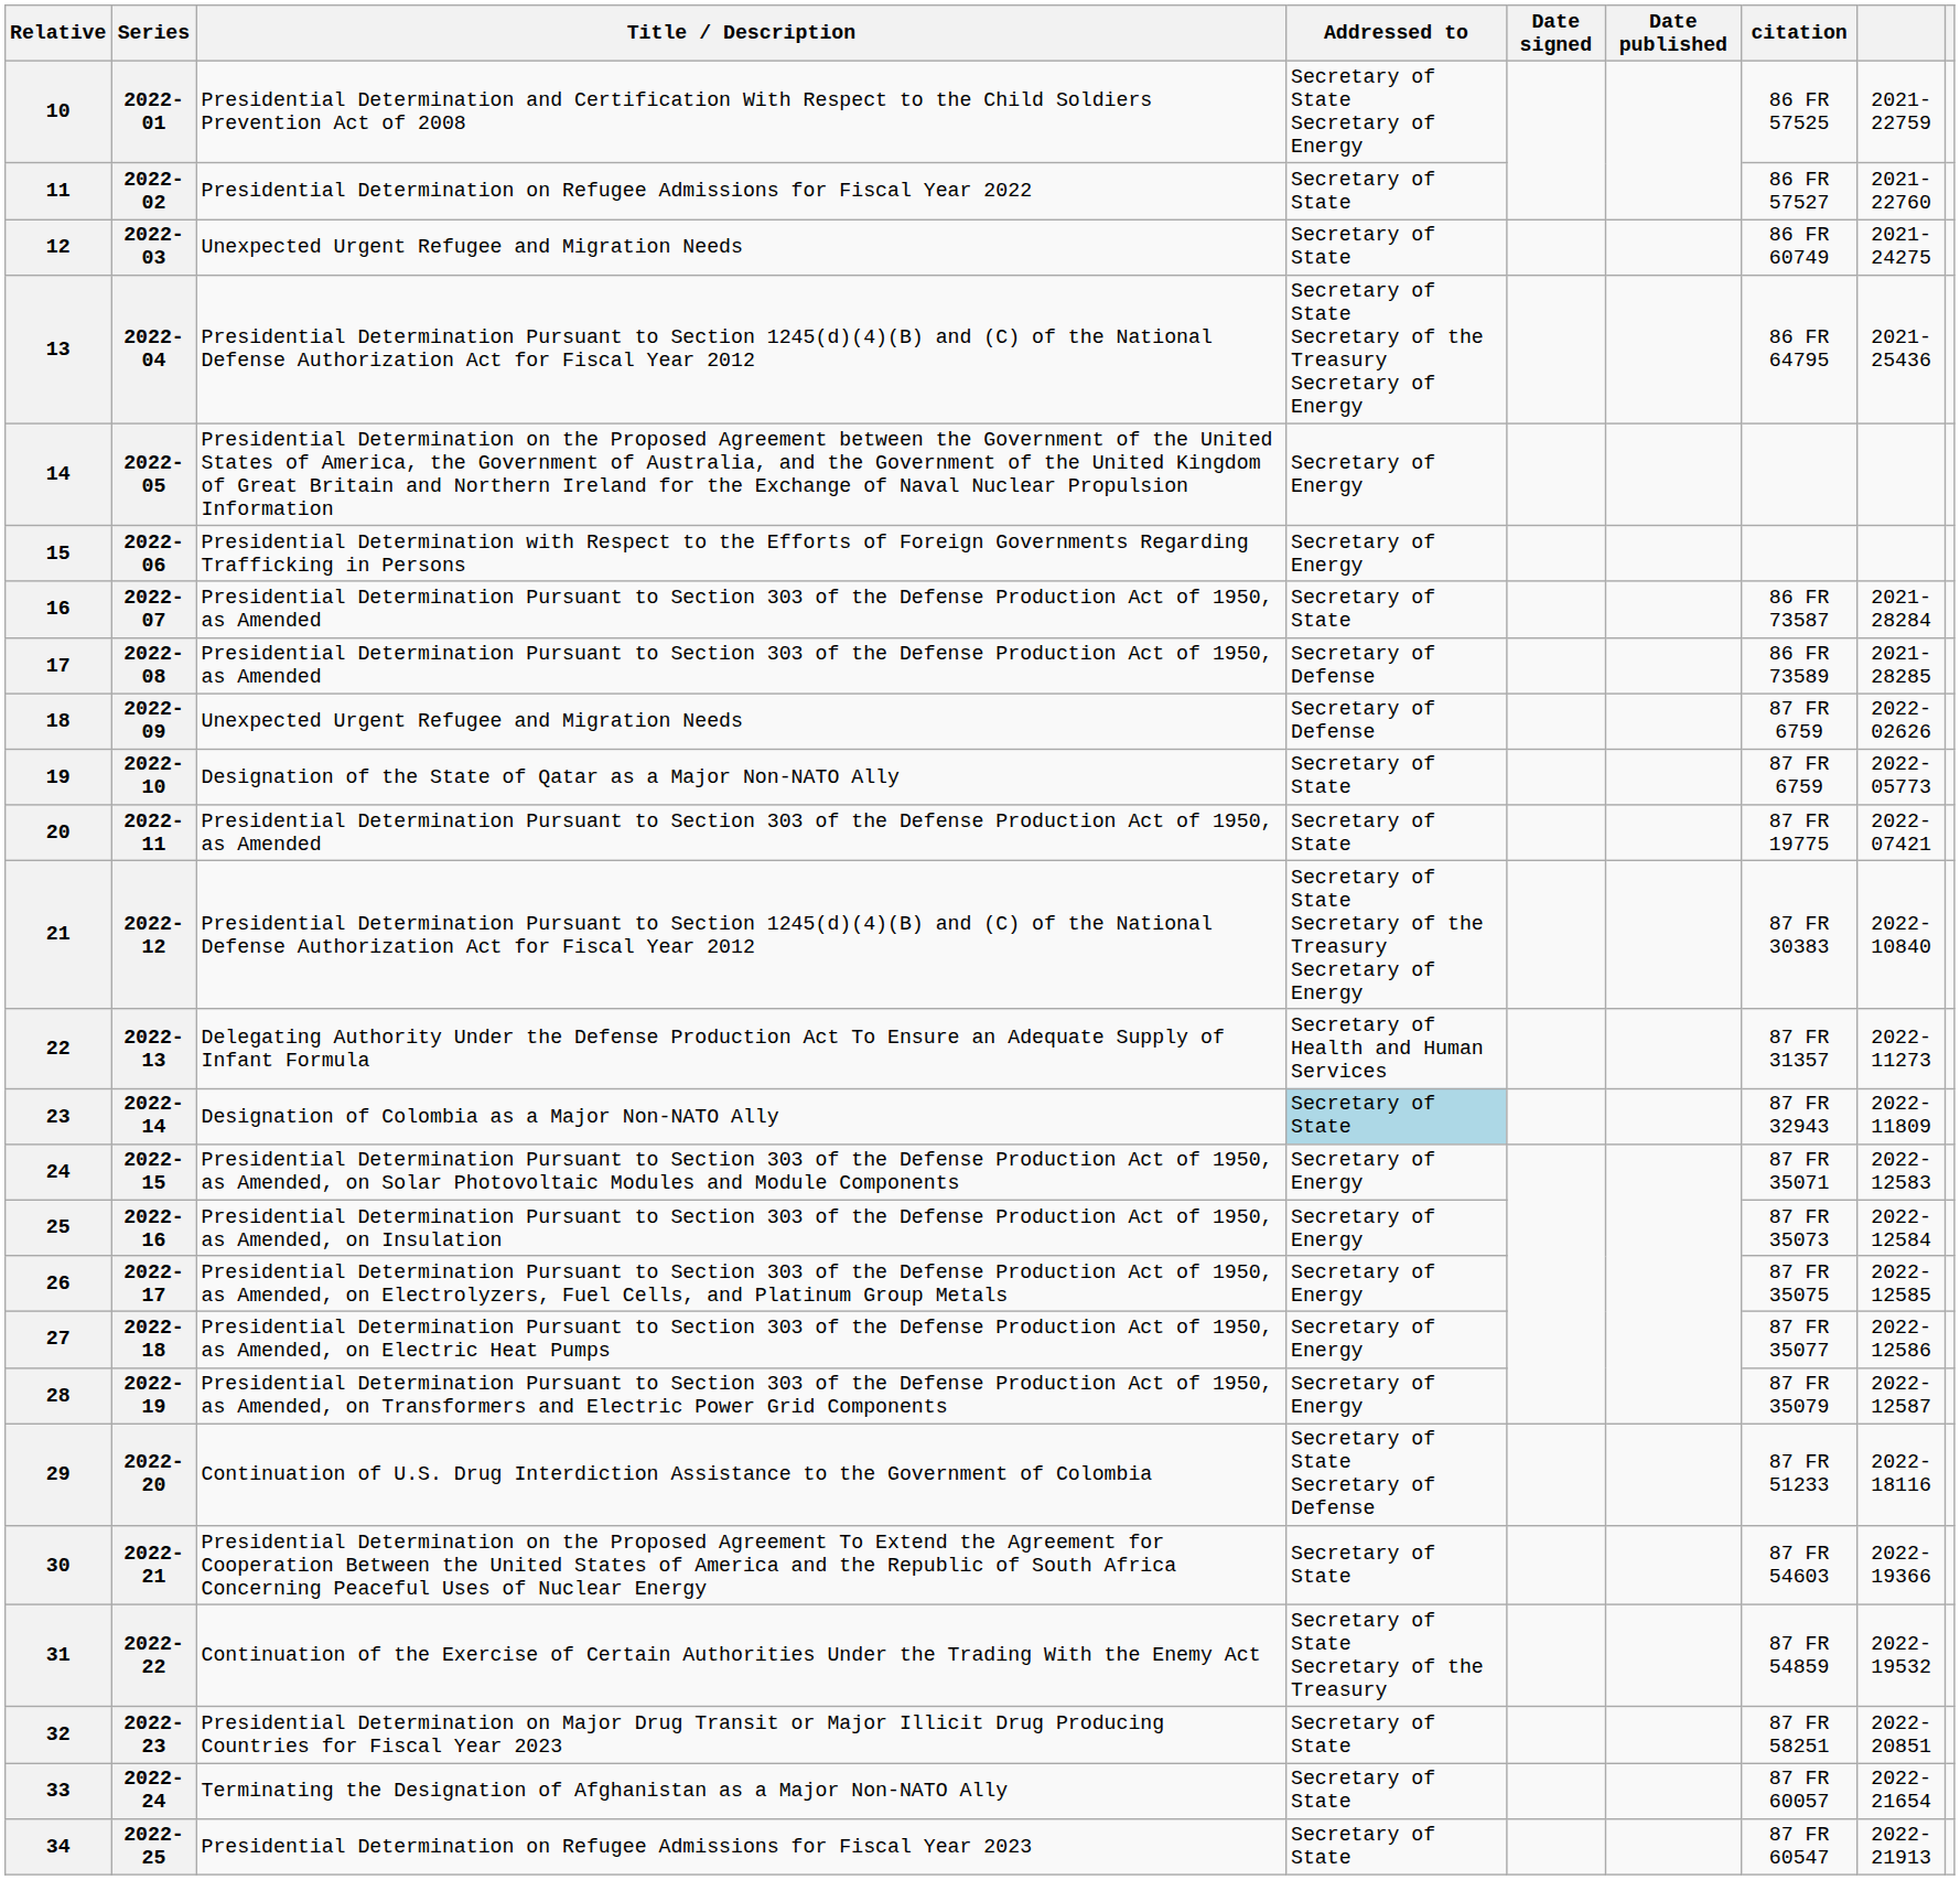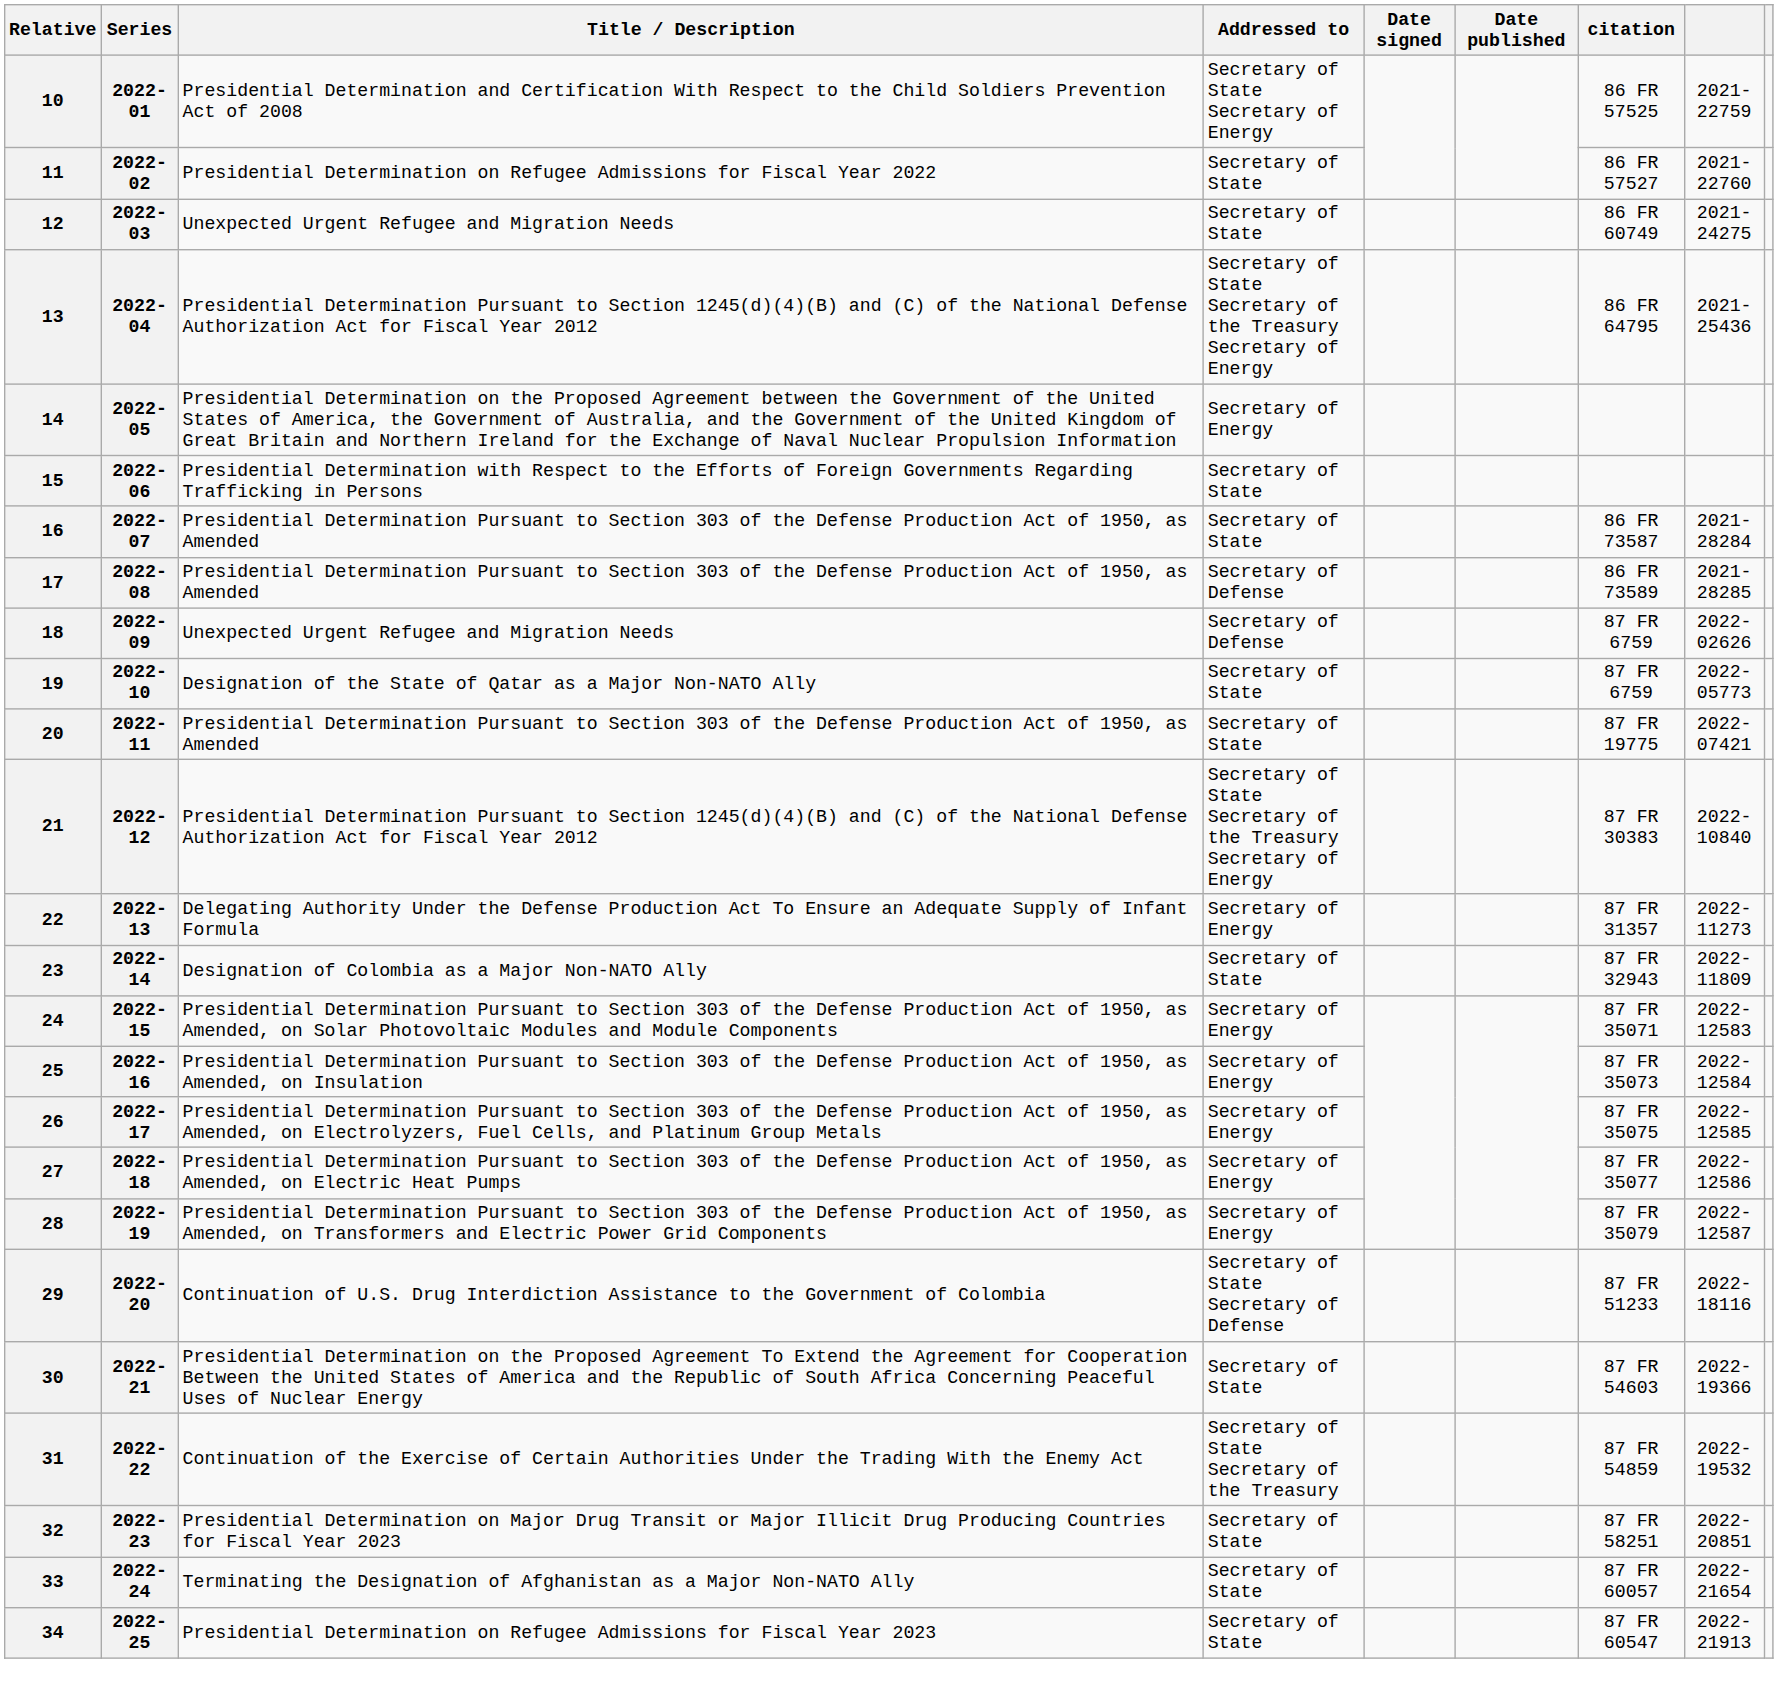15 | Addressed to: Secretary of Energy -> Secretary of State
22 | Addressed to: Secretary of Health and Human Services -> Secretary of Energy
23 | Addressed to: lightblue background -> no background
